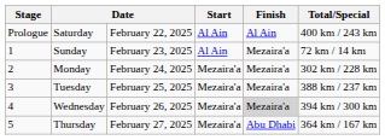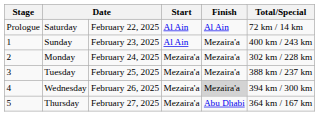Saturday | Total/Special: 400 km / 243 km -> 72 km / 14 km
Sunday | Total/Special: 72 km / 14 km -> 400 km / 243 km
